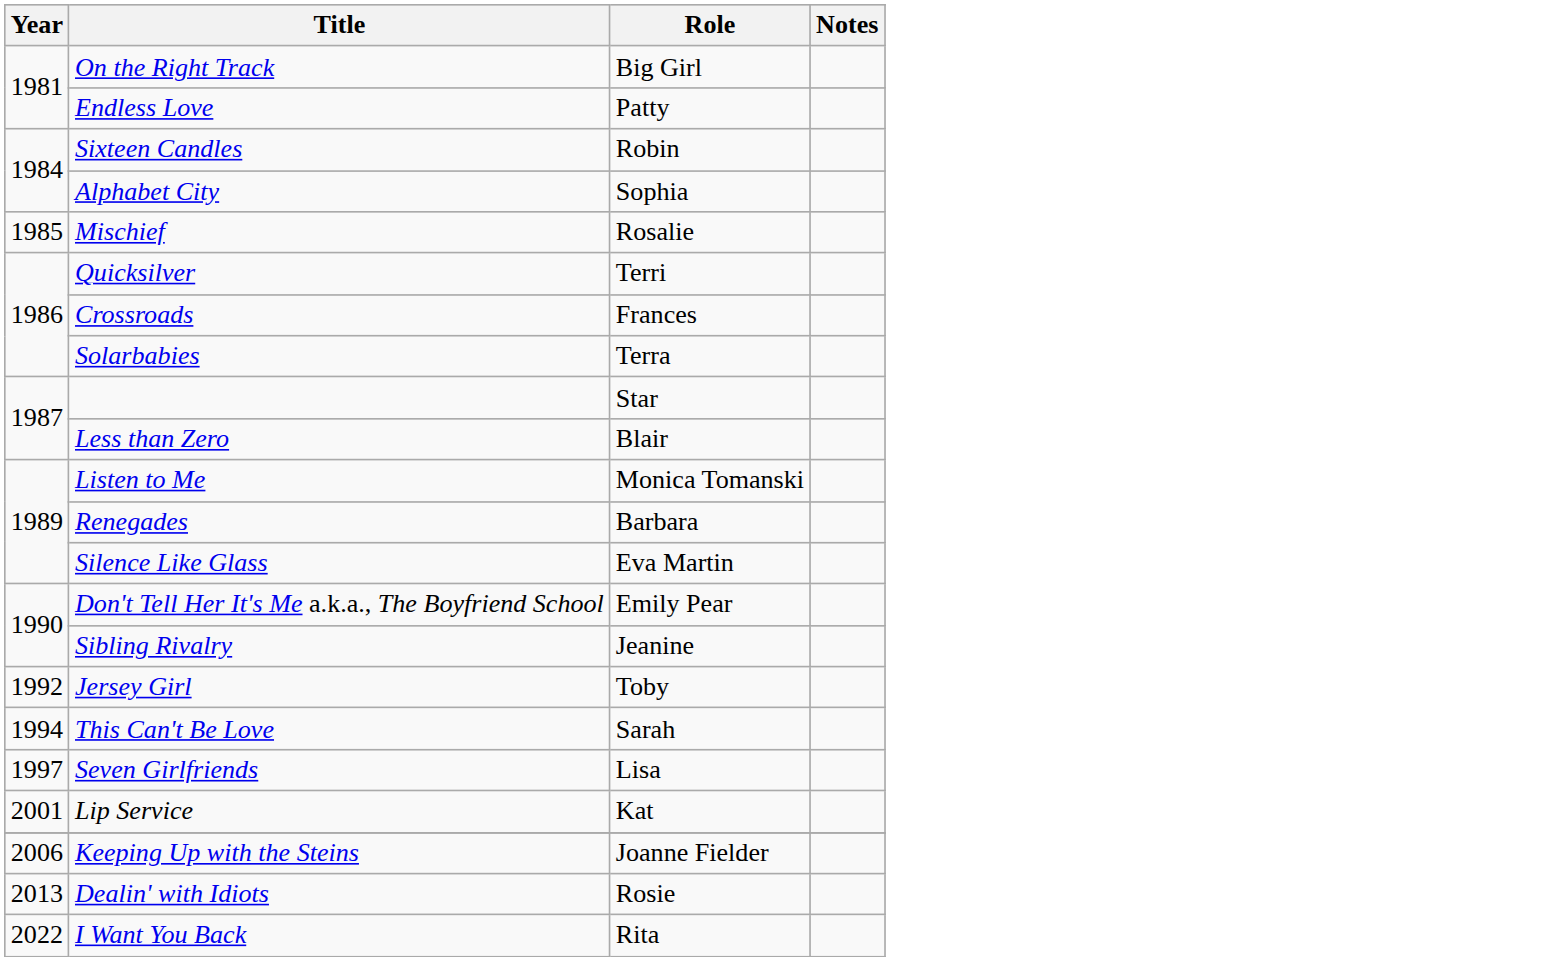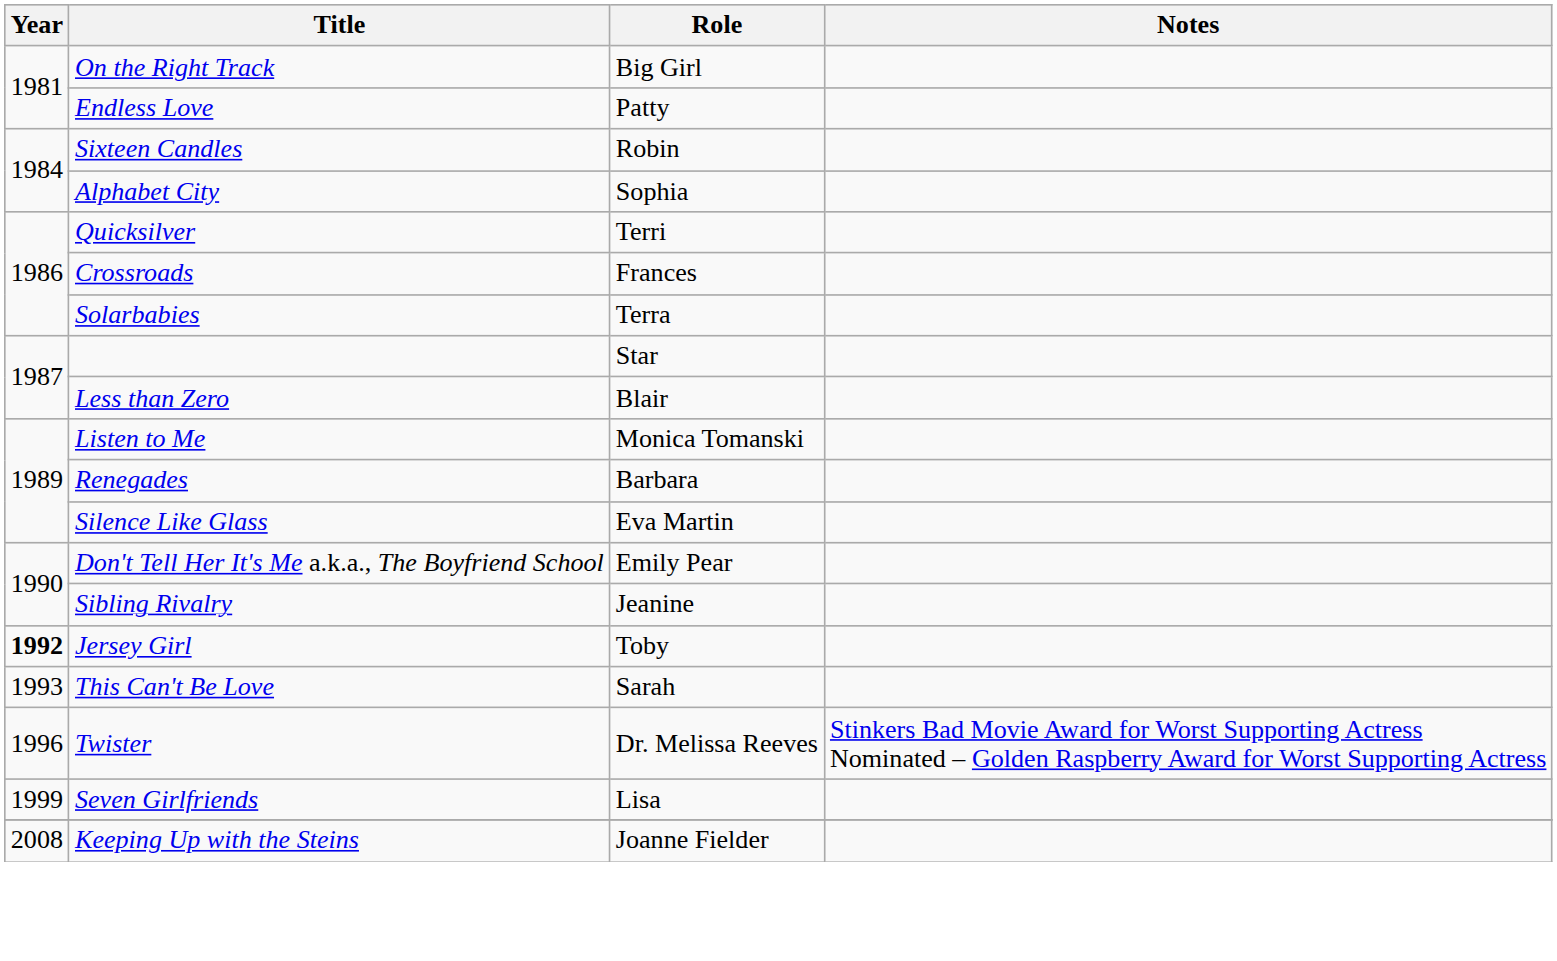- row: 1985 | Mischief | Rosalie
Jersey Girl | Year: normal -> bold
This Can't Be Love | Year: 1994 -> 1993
+ row: 1996 | Twister | Dr. Melissa Reeves | Stinkers Bad Movie Award for Worst Supporting Actress Nominated – Golden Raspberry Award for Worst Supporting Actress
Seven Girlfriends | Year: 1997 -> 1999
- row: 2001 | Lip Service | Kat
Keeping Up with the Steins | Year: 2006 -> 2008
- row: 2013 | Dealin' with Idiots | Rosie
- row: 2022 | I Want You Back | Rita
